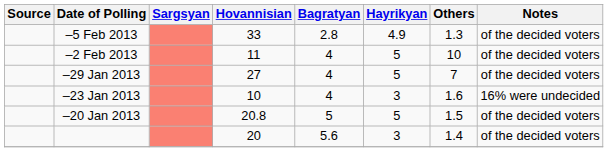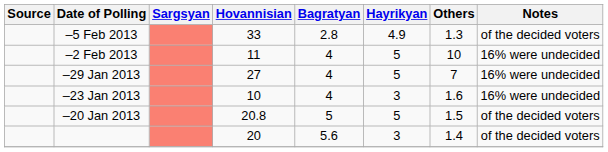–2 Feb 2013 | Notes: of the decided voters -> 16% were undecided
–29 Jan 2013 | Notes: of the decided voters -> 16% were undecided
